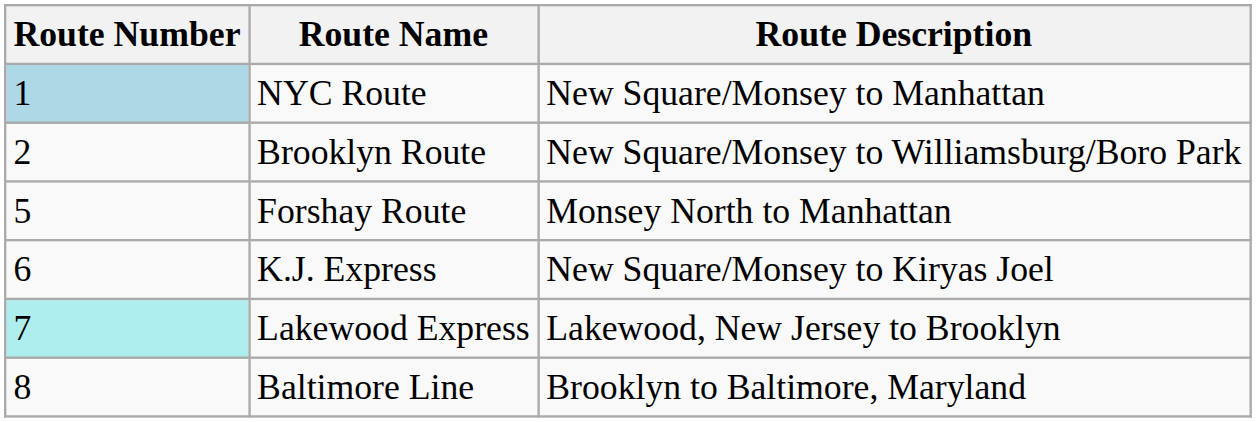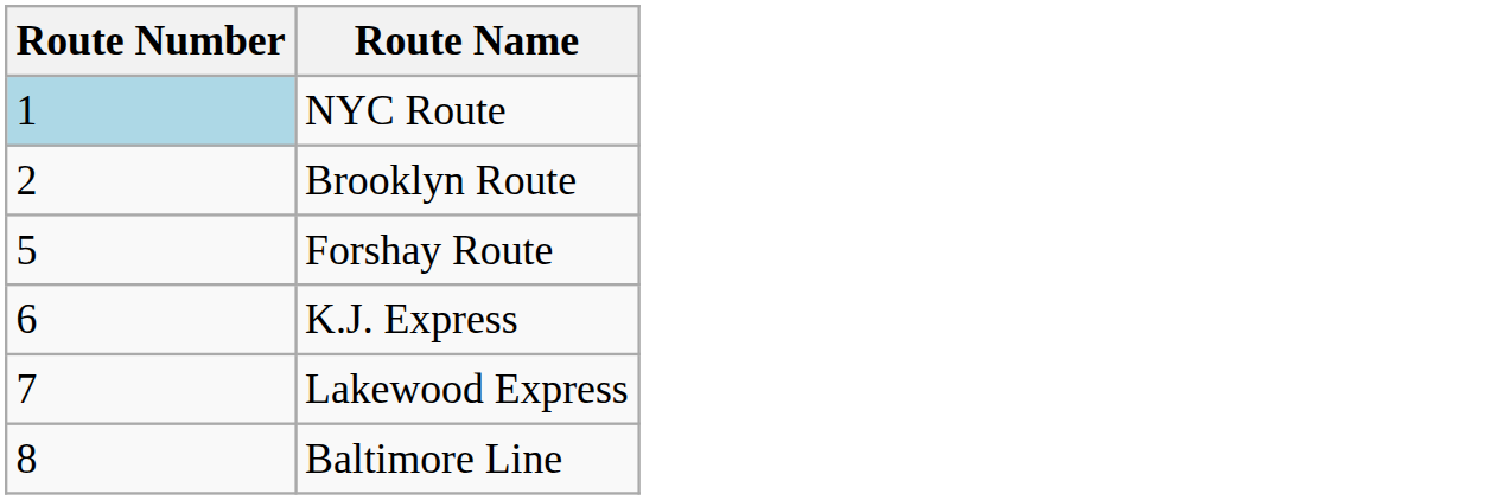- column: Route Description | New Square/Monsey to Manhattan | New Square/Monsey to Williamsburg/Boro Park | Monsey North to Manhattan | New Square/Monsey to Kiryas Joel | Lakewood, New Jersey to Brooklyn | Brooklyn to Baltimore, Maryland
Lakewood Express | Route Number: paleturquoise background -> no background
